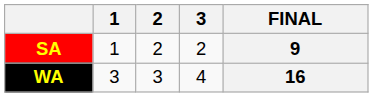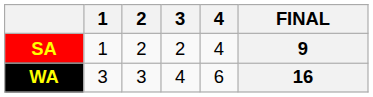+ column: 4 | 4 | 6
